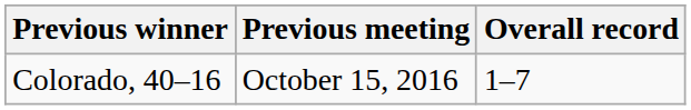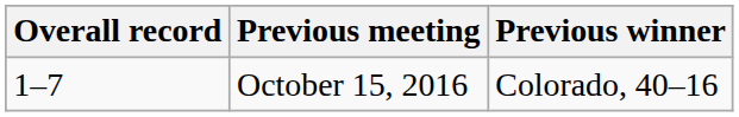columns swapped: Overall record <-> Previous winner
